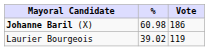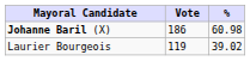columns swapped: Vote <-> %
